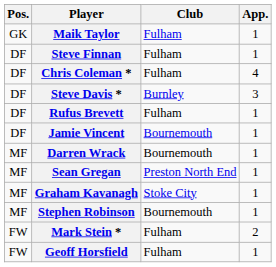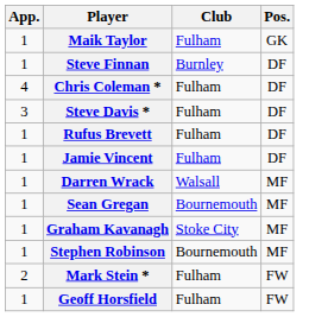columns swapped: Pos. <-> App.
Steve Finnan | Club: Fulham -> Burnley
Steve Davis * | Club: Burnley -> Fulham
Jamie Vincent | Club: Bournemouth -> Fulham
Darren Wrack | Club: Bournemouth -> Walsall
Sean Gregan | Club: Preston North End -> Bournemouth
